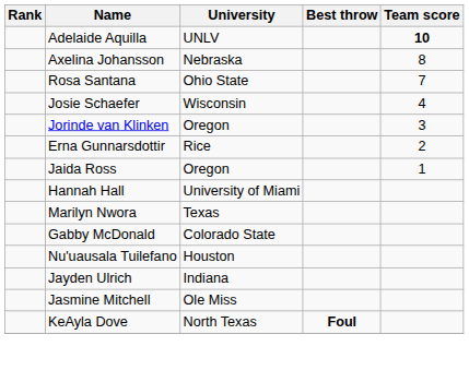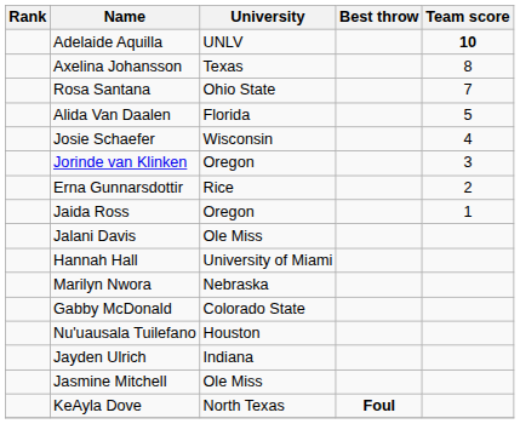Axelina Johansson | University: Nebraska -> Texas
+ row: Alida Van Daalen | Florida | 5
+ row: Jalani Davis | Ole Miss
Marilyn Nwora | University: Texas -> Nebraska
